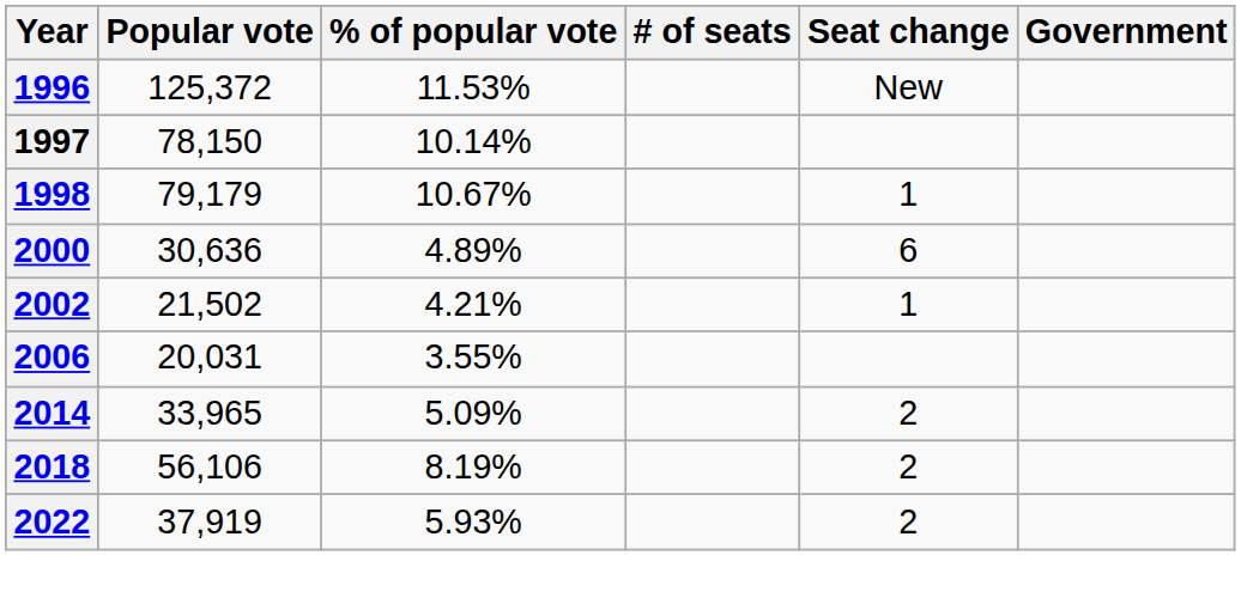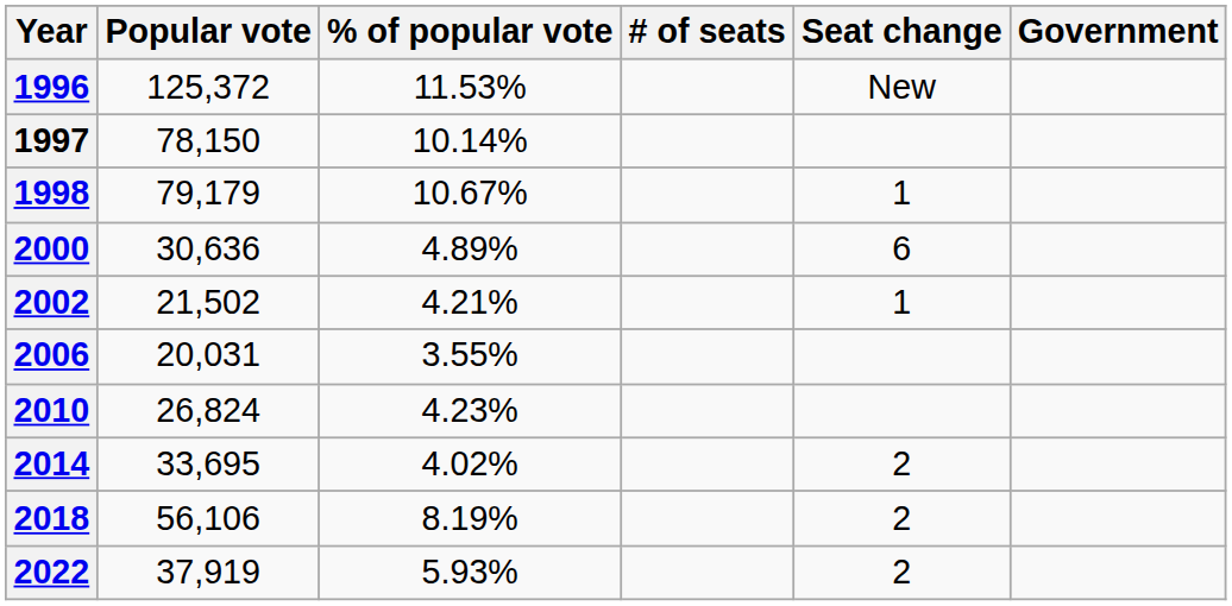+ row: 2010 | 26,824 | 4.23%
2014 | Popular vote: 33,965 -> 33,695
2014 | % of popular vote: 5.09% -> 4.02%
